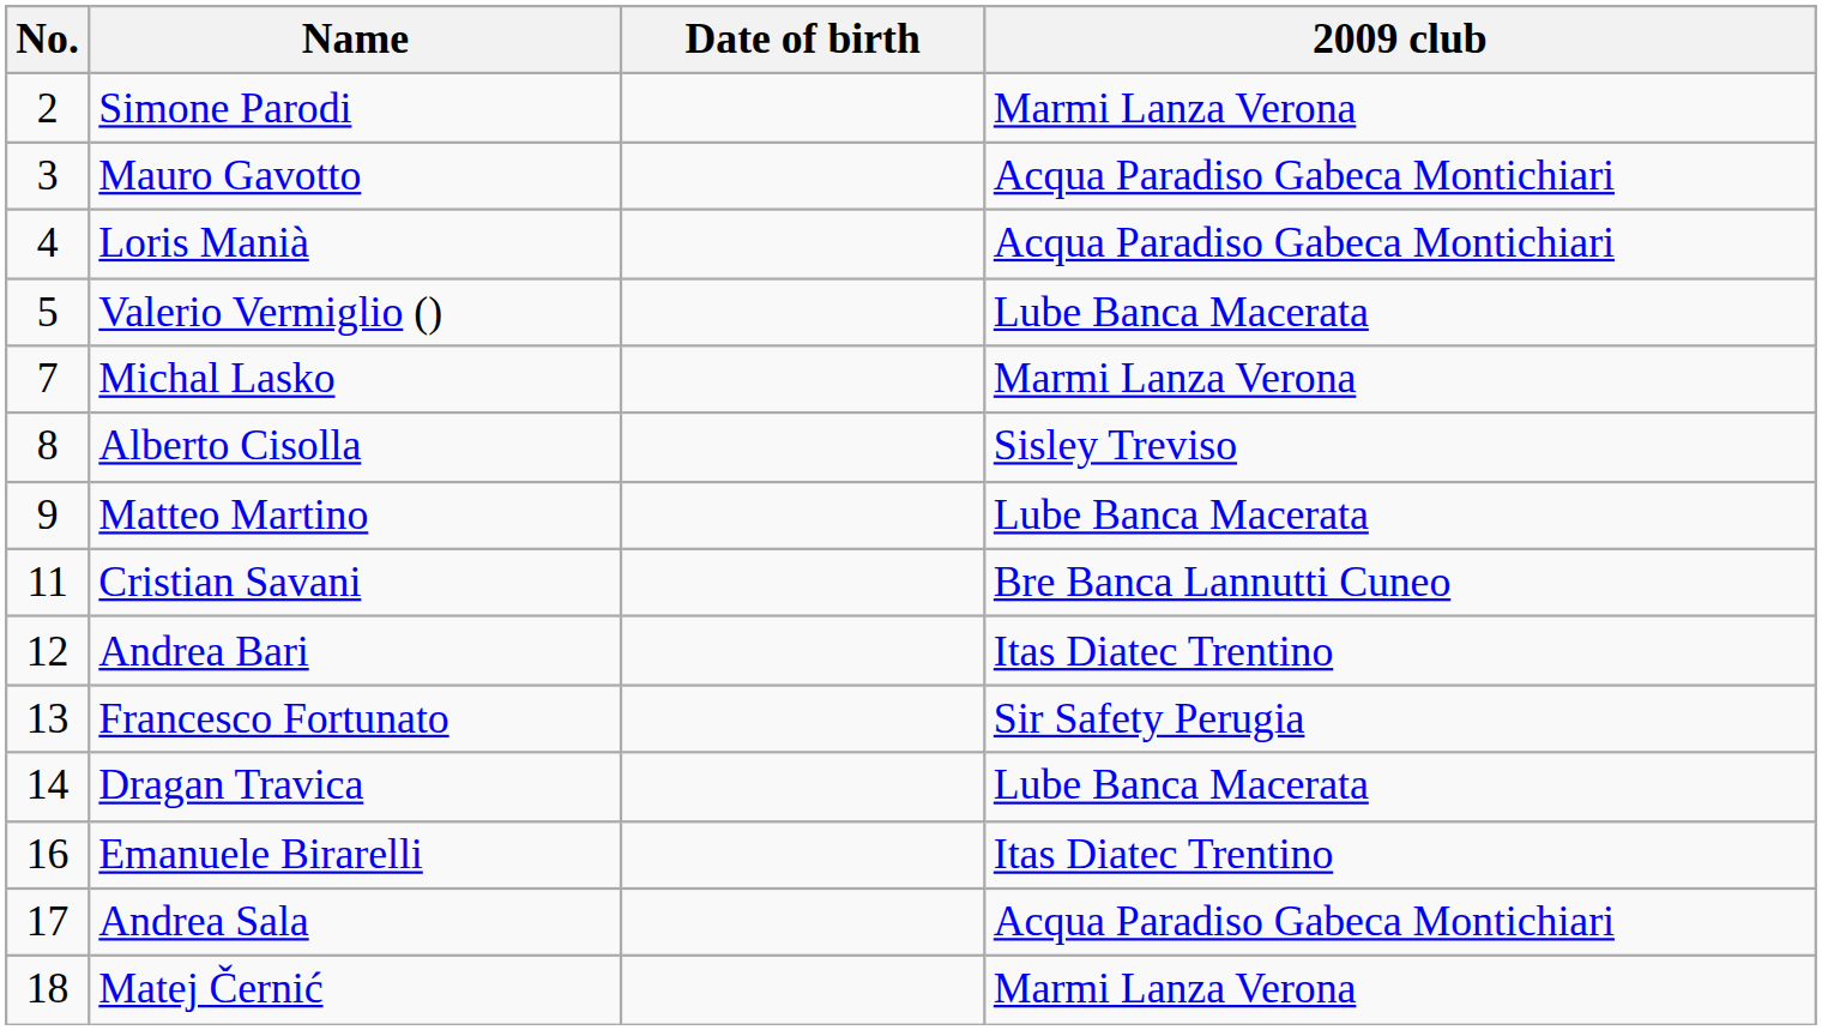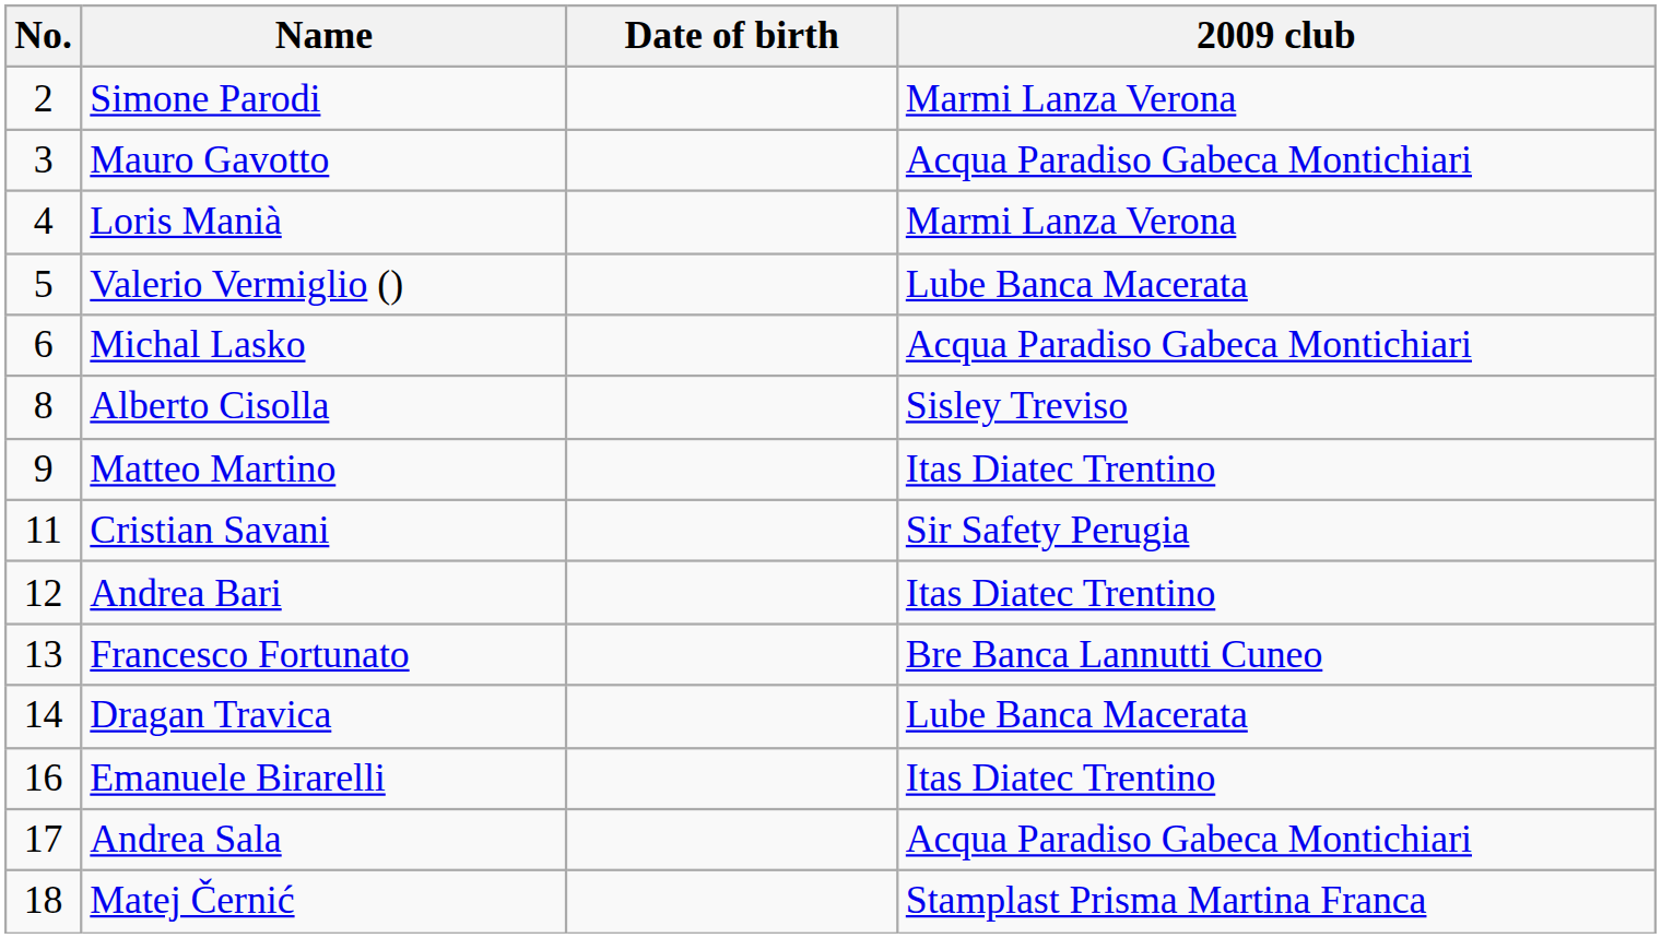Loris Manià | 2009 club: Acqua Paradiso Gabeca Montichiari -> Marmi Lanza Verona
Michal Lasko | No.: 7 -> 6
Michal Lasko | 2009 club: Marmi Lanza Verona -> Acqua Paradiso Gabeca Montichiari
Matteo Martino | 2009 club: Lube Banca Macerata -> Itas Diatec Trentino
Cristian Savani | 2009 club: Bre Banca Lannutti Cuneo -> Sir Safety Perugia
Francesco Fortunato | 2009 club: Sir Safety Perugia -> Bre Banca Lannutti Cuneo
Matej Černić | 2009 club: Marmi Lanza Verona -> Stamplast Prisma Martina Franca
